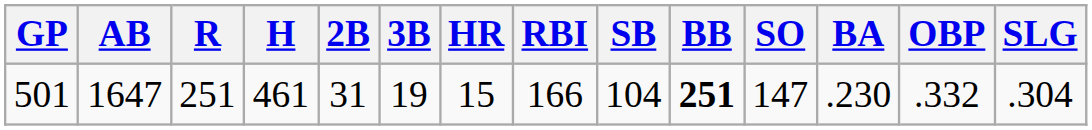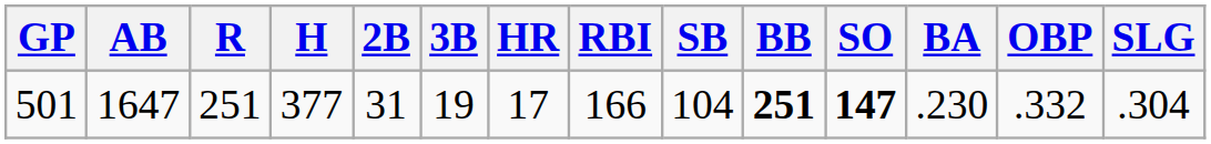501 | H: 461 -> 377
501 | HR: 15 -> 17
501 | SO: normal -> bold
